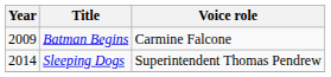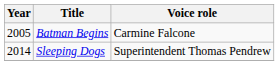Batman Begins | Year: 2009 -> 2005
